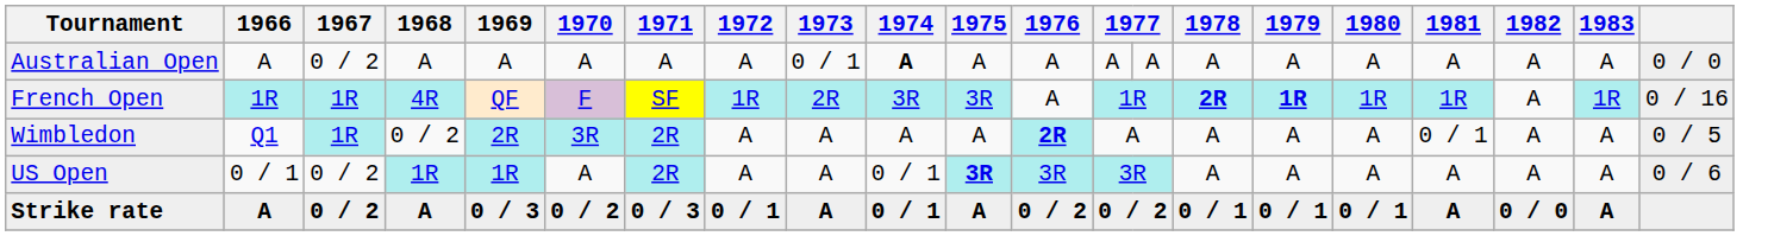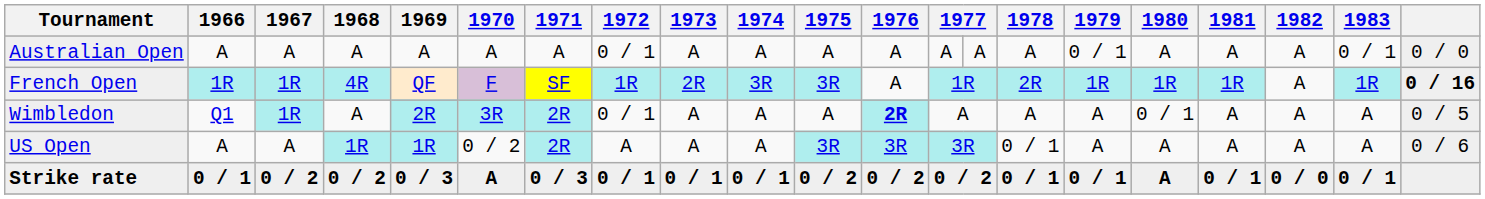Australian Open | 1967: 0 / 2 -> A
Australian Open | 1972: A -> 0 / 1
Australian Open | 1973: 0 / 1 -> A
Australian Open | 1974: bold -> normal
Australian Open | 1979: A -> 0 / 1
Australian Open | 1983: A -> 0 / 1
French Open | 1978: bold -> normal
French Open | 1979: bold -> normal
French Open | column 21: normal -> bold
Wimbledon | 1968: 0 / 2 -> A
Wimbledon | 1972: A -> 0 / 1
Wimbledon | 1980: A -> 0 / 1
Wimbledon | 1981: 0 / 1 -> A
US Open | 1966: 0 / 1 -> A
US Open | 1967: 0 / 2 -> A
US Open | 1970: A -> 0 / 2
US Open | 1974: 0 / 1 -> A
US Open | 1975: bold -> normal
US Open | 1978: A -> 0 / 1
Strike rate | 1966: A -> 0 / 1
Strike rate | 1968: A -> 0 / 2
Strike rate | 1970: 0 / 2 -> A
Strike rate | 1973: A -> 0 / 1
Strike rate | 1975: A -> 0 / 2
Strike rate | 1980: 0 / 1 -> A
Strike rate | 1981: A -> 0 / 1
Strike rate | 1983: A -> 0 / 1
